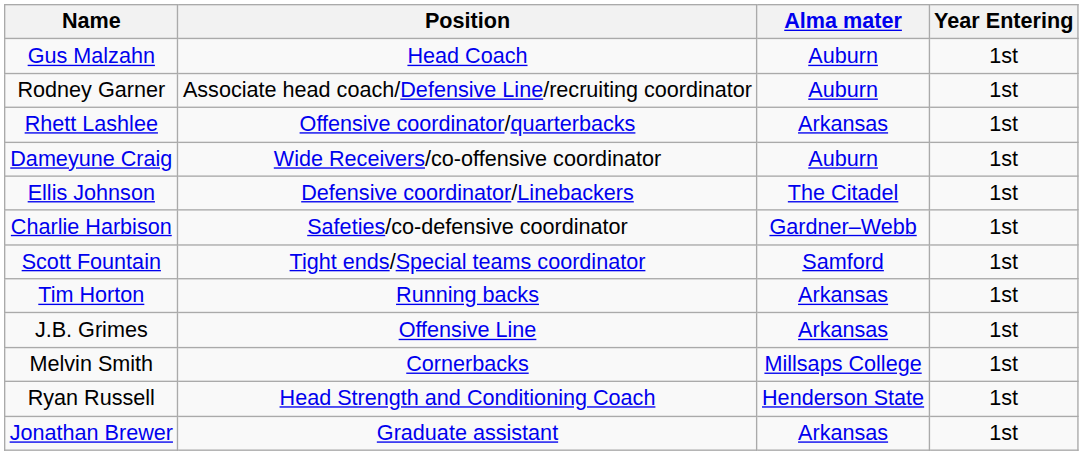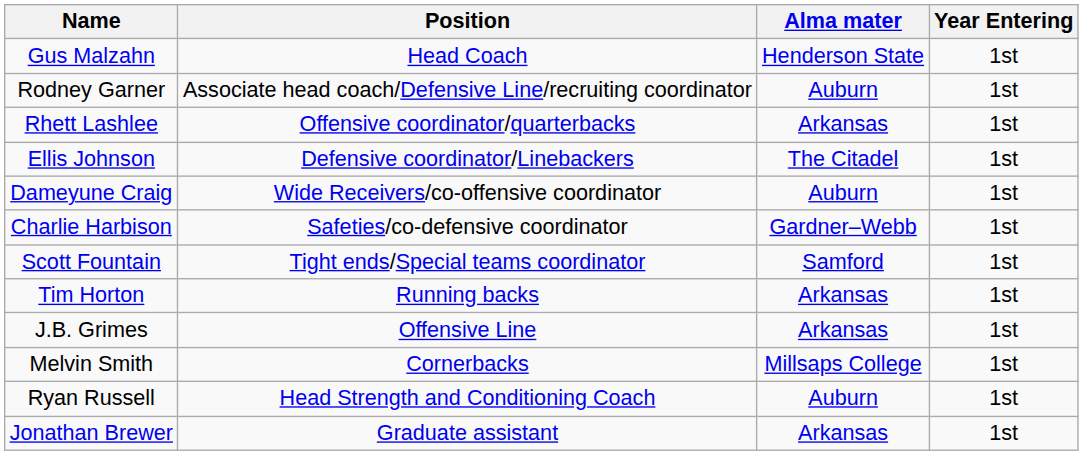Gus Malzahn | Alma mater: Auburn -> Henderson State
rows swapped: Dameyune Craig <-> Ellis Johnson
Ryan Russell | Alma mater: Henderson State -> Auburn
